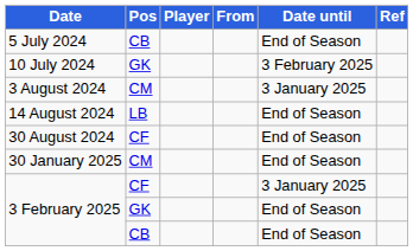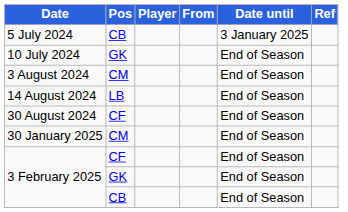5 July 2024 | Date until: End of Season -> 3 January 2025
10 July 2024 | Date until: 3 February 2025 -> End of Season
3 August 2024 | Date until: 3 January 2025 -> End of Season
3 February 2025 / CF | Date until: 3 January 2025 -> End of Season
